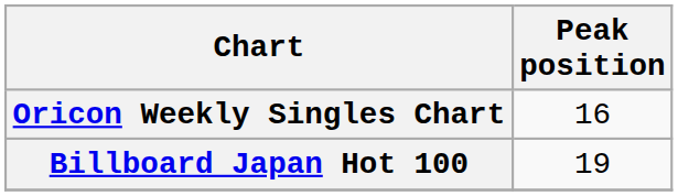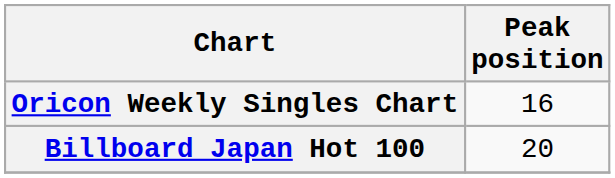Billboard Japan Hot 100 | Peak position: 19 -> 20
